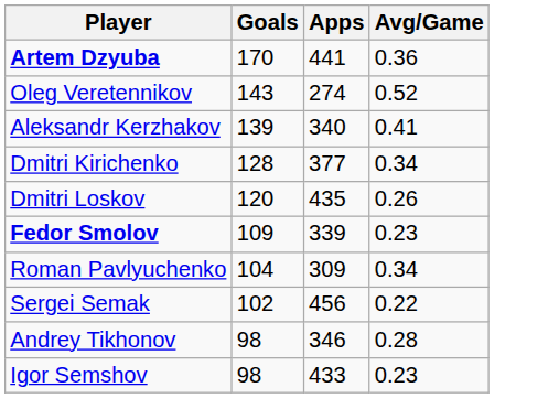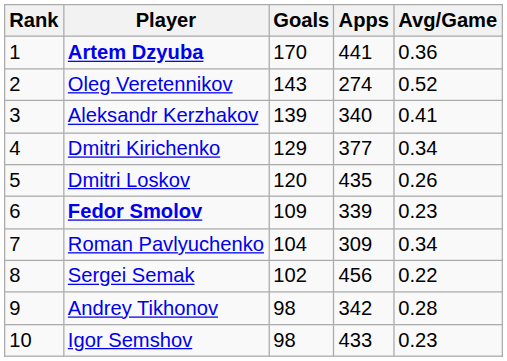+ column: Rank | 1 | 2 | 3 | 4 | 5 | 6 | 7 | 8 | 9 | 10
Dmitri Kirichenko | Goals: 128 -> 129
Andrey Tikhonov | Apps: 346 -> 342
